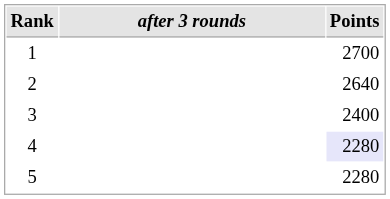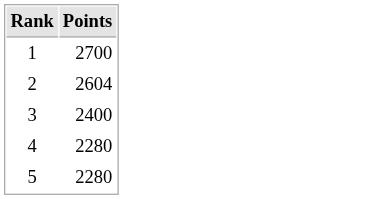- column: after 3 rounds
2 | Points: 2640 -> 2604
4 | Points: lavender background -> no background
